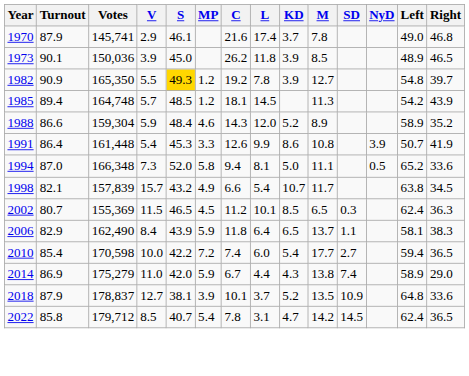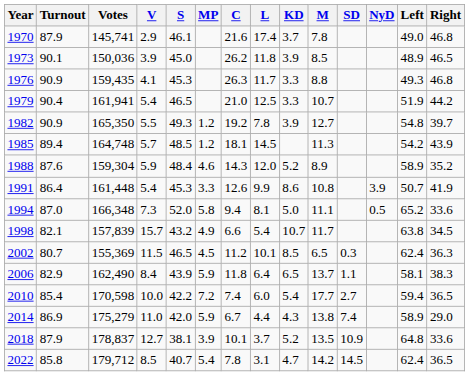+ row: 1976 | 90.9 | 159,435 | 4.1 | 45.3 | 26.3 | 11.7 | 3.3 | 8.8 | 49.3 | 46.8
+ row: 1979 | 90.4 | 161,941 | 5.4 | 46.5 | 21.0 | 12.5 | 3.3 | 10.7 | 51.9 | 44.2
1982 | S: gold background -> no background
1988 | Turnout: 86.6 -> 87.6
